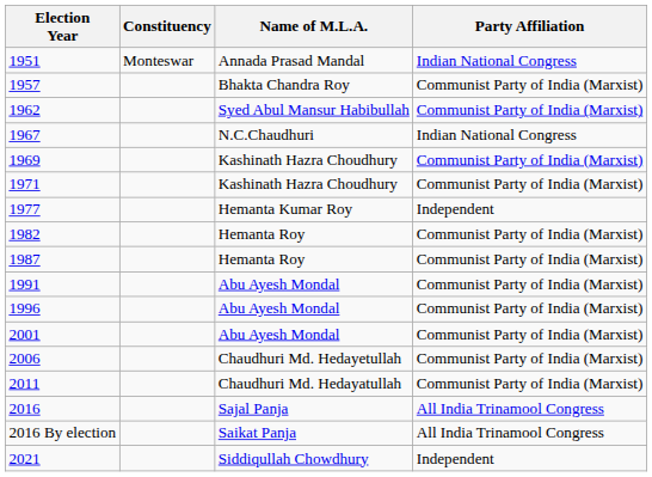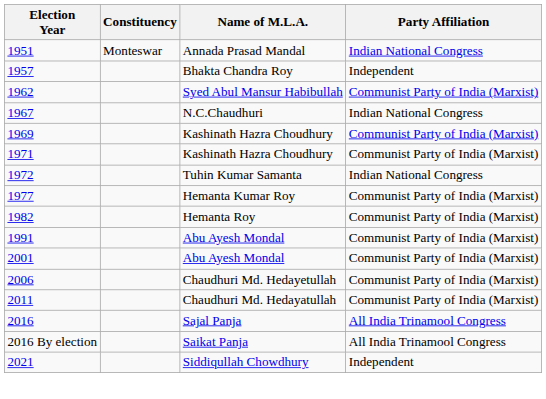1957 | Party Affiliation: Communist Party of India (Marxist) -> Independent
+ row: 1972 | Tuhin Kumar Samanta | Indian National Congress
1977 | Party Affiliation: Independent -> Communist Party of India (Marxist)
- row: 1987 | Hemanta Roy | Communist Party of India (Marxist)
- row: 1996 | Abu Ayesh Mondal | Communist Party of India (Marxist)
